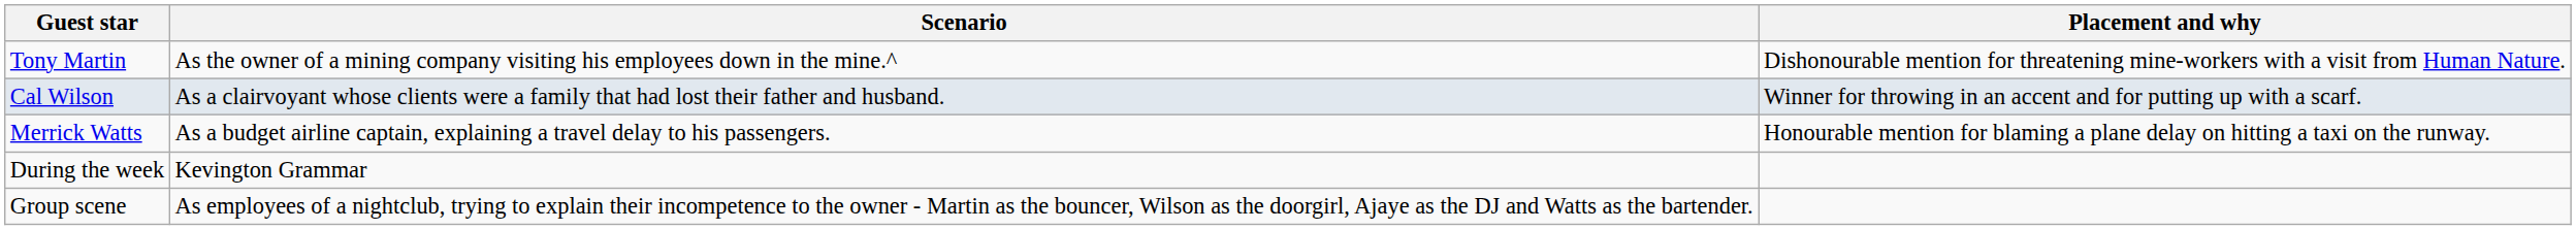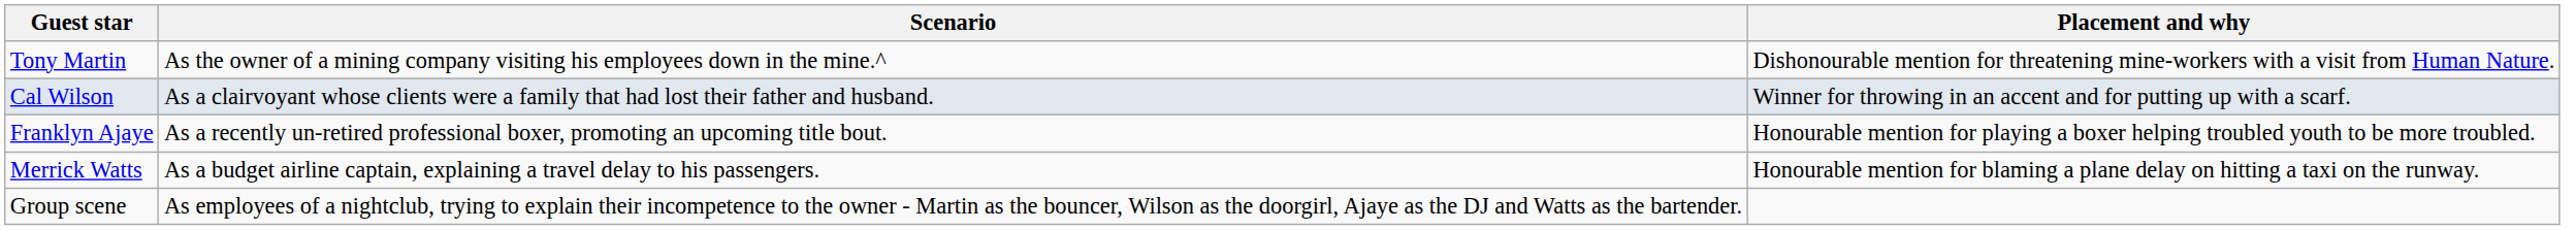+ row: Franklyn Ajaye | As a recently un-retired professional boxer, promoting an upcoming title bout. | Honourable mention for playing a boxer helping troubled youth to be more troubled.
- row: During the week | Kevington Grammar
